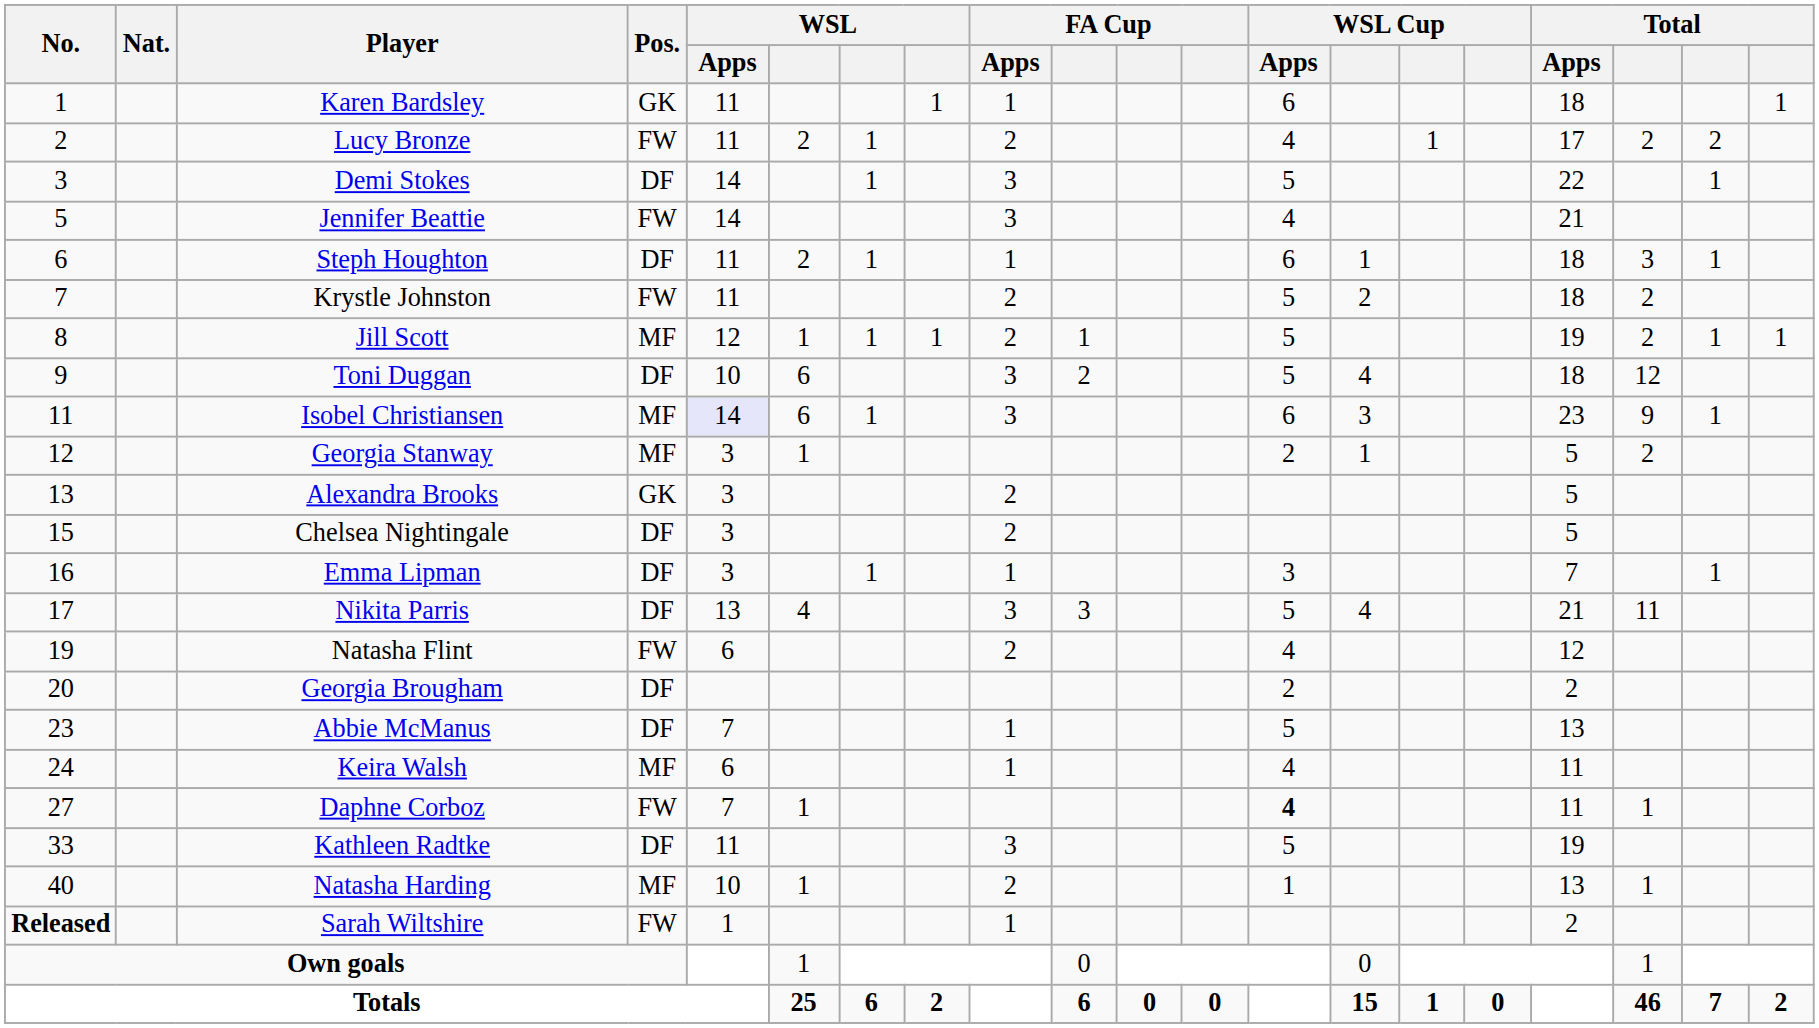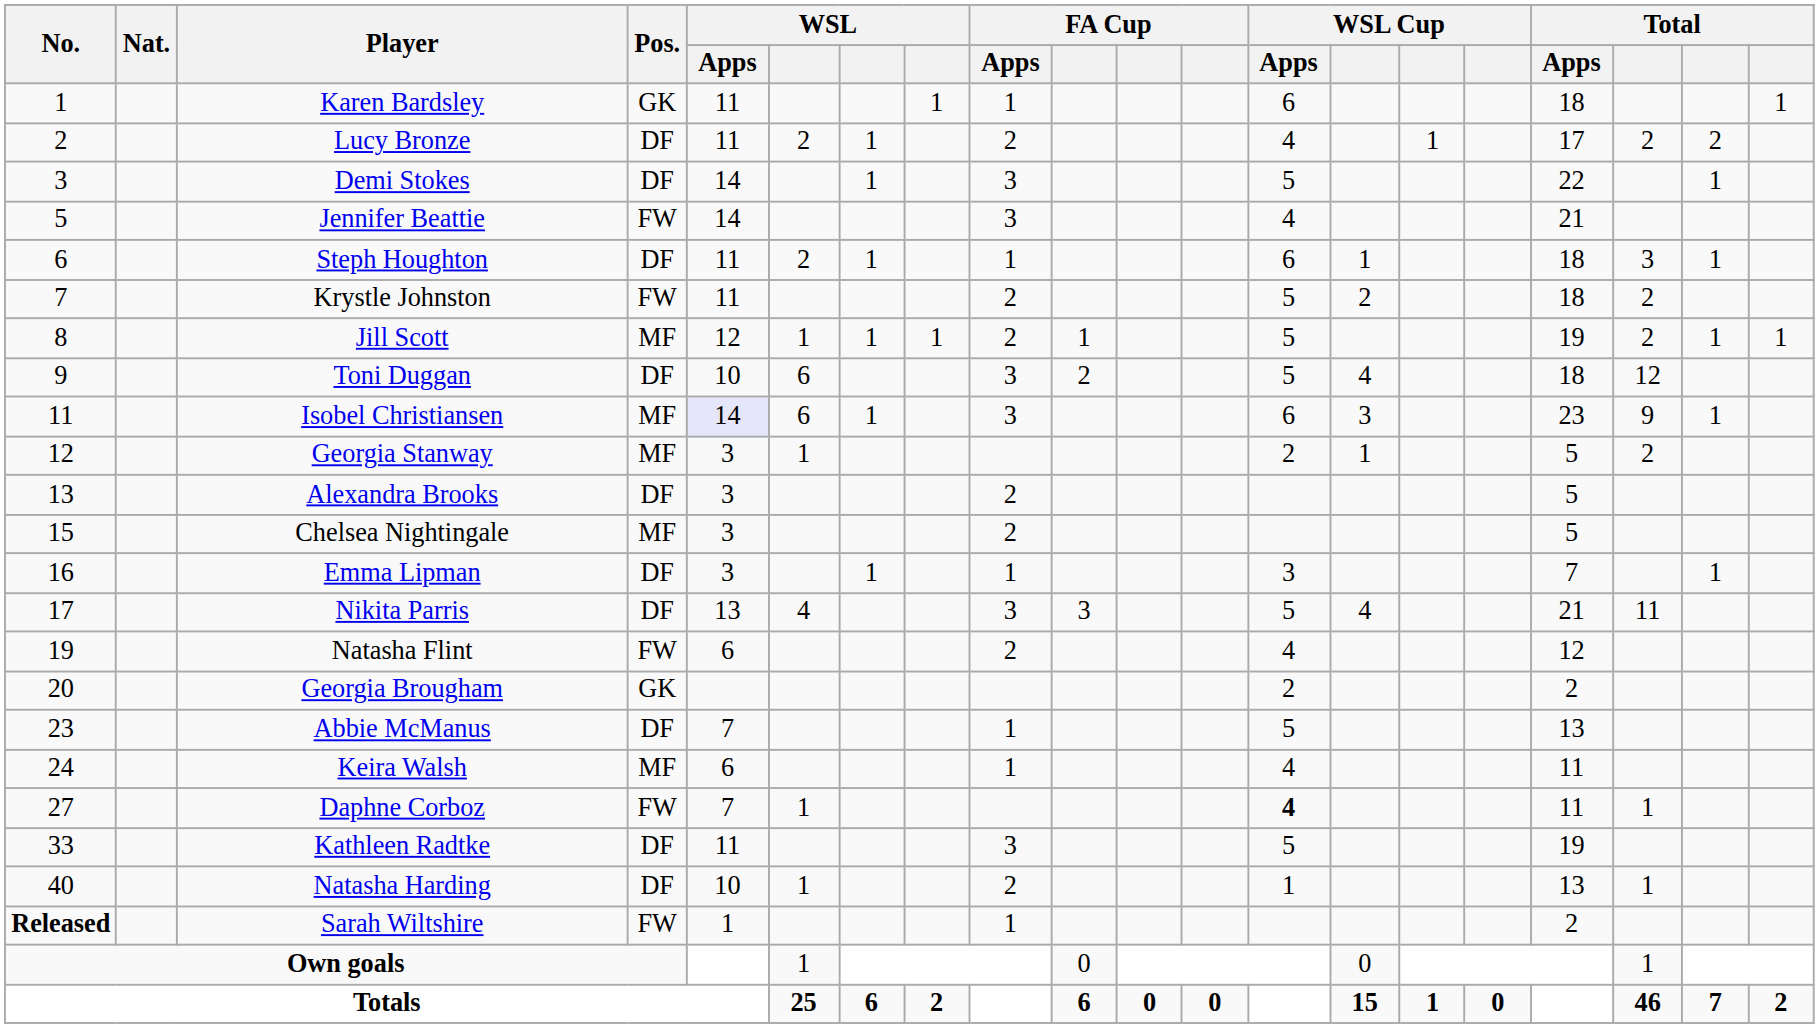Lucy Bronze | Pos.: FW -> DF
Alexandra Brooks | Pos.: GK -> DF
Chelsea Nightingale | Pos.: DF -> MF
Georgia Brougham | Pos.: DF -> GK
Natasha Harding | Pos.: MF -> DF
